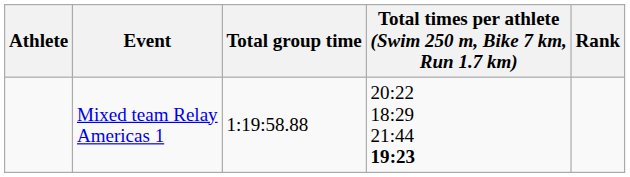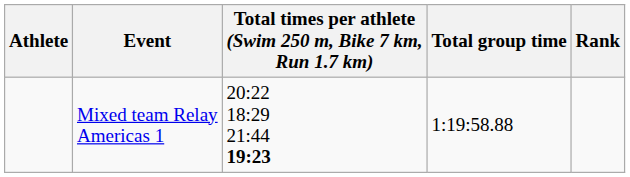columns swapped: Total times per athlete (Swim 250 m, Bike 7 km, Run 1.7 km) <-> Total group time
